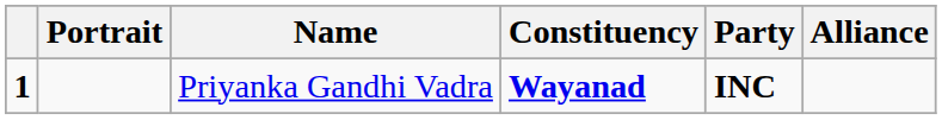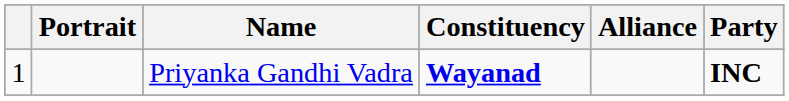columns swapped: Party <-> Alliance
Priyanka Gandhi Vadra | column 1: bold -> normal
